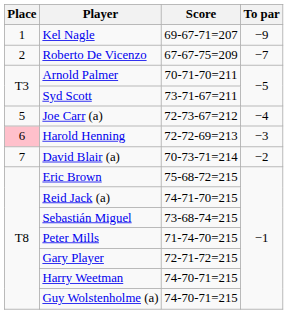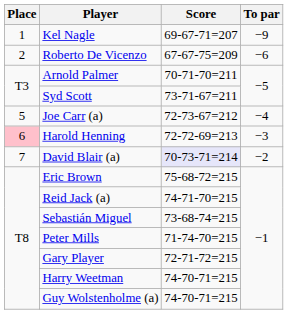Roberto De Vicenzo | To par: −7 -> −6
David Blair (a) | Score: no background -> lavender background
